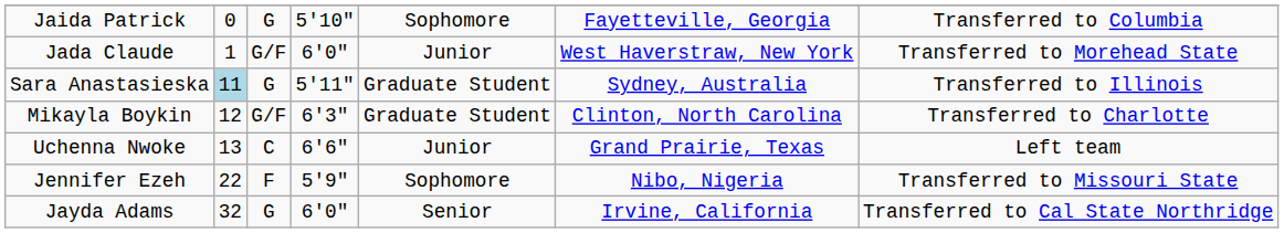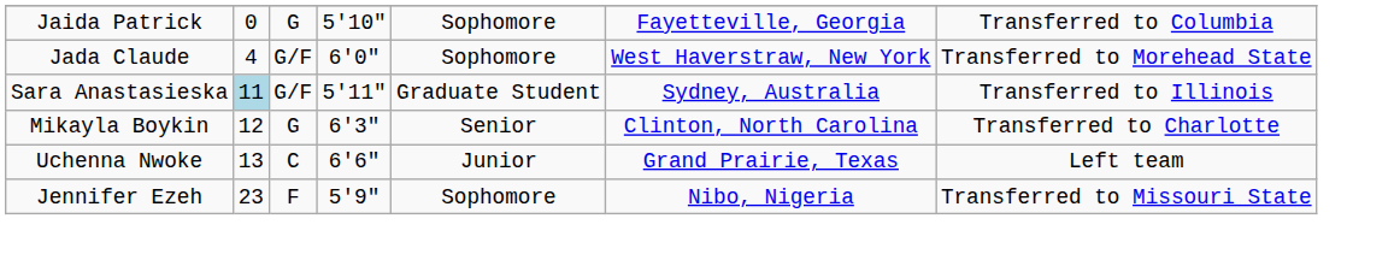Jada Claude | column 2: 1 -> 4
Jada Claude | column 5: Junior -> Sophomore
Sara Anastasieska | column 3: G -> G/F
Mikayla Boykin | column 3: G/F -> G
Mikayla Boykin | column 5: Graduate Student -> Senior
Jennifer Ezeh | column 2: 22 -> 23
- row: Jayda Adams | 32 | G | 6'0" | Senior | Irvine, California | Transferred to Cal State Northridge
